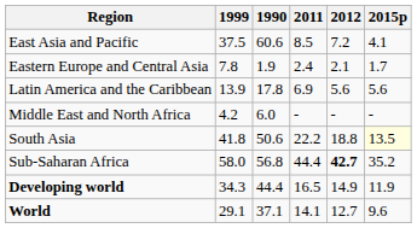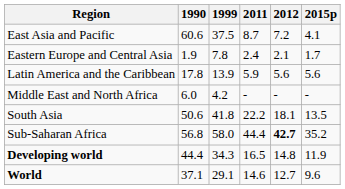columns swapped: 1990 <-> 1999
East Asia and Pacific | 2011: 8.5 -> 8.7
Latin America and the Caribbean | 2011: 6.9 -> 5.9
South Asia | 2012: 18.8 -> 18.1
South Asia | 2015p: lightyellow background -> no background
Developing world | 2012: 14.9 -> 14.8
World | 2011: 14.1 -> 14.6
